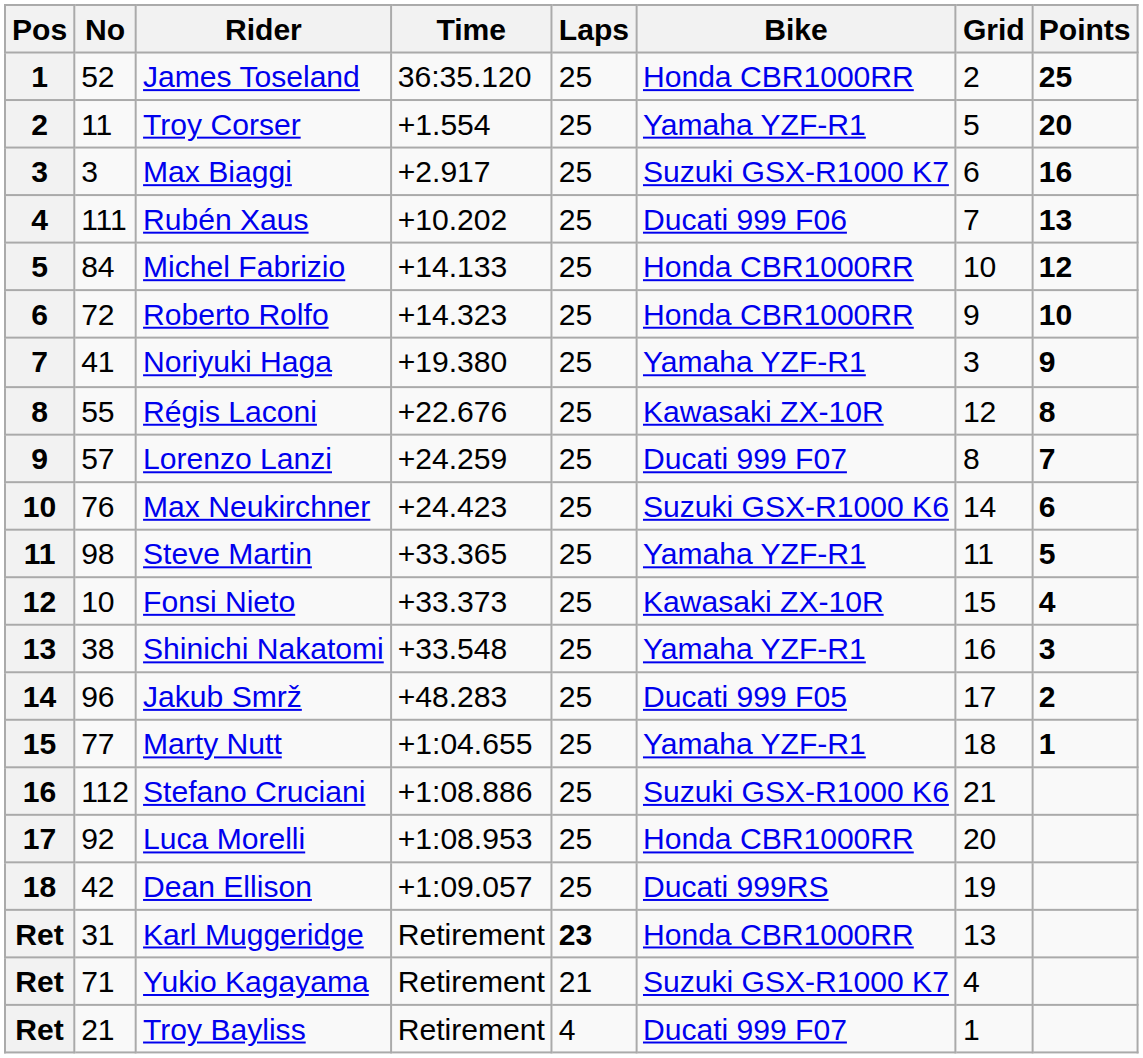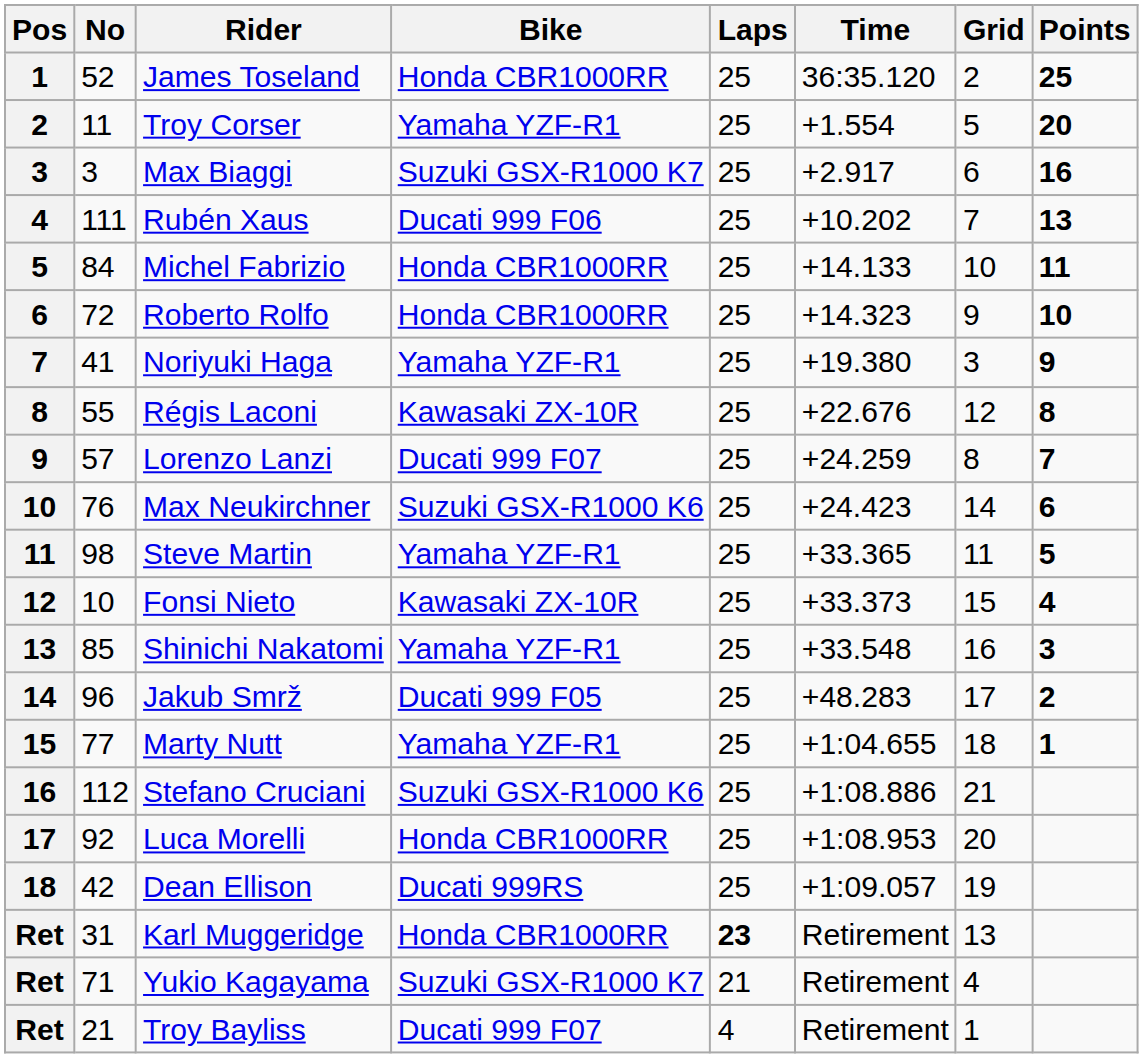columns swapped: Bike <-> Time
Michel Fabrizio | Points: 12 -> 11
Shinichi Nakatomi | No: 38 -> 85
